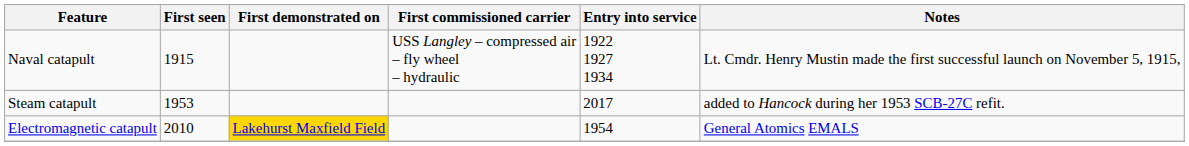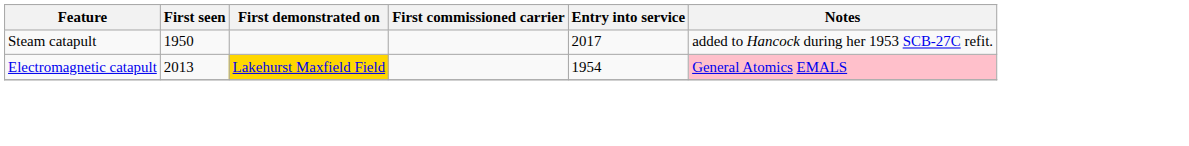- row: Naval catapult | 1915 | USS Langley – compressed air – fly wheel – hydraulic | 1922 1927 1934 | Lt. Cmdr. Henry Mustin made the first successful launch on November 5, 1915,
Steam catapult | First seen: 1953 -> 1950
Electromagnetic catapult | First seen: 2010 -> 2013
Electromagnetic catapult | Notes: no background -> pink background
